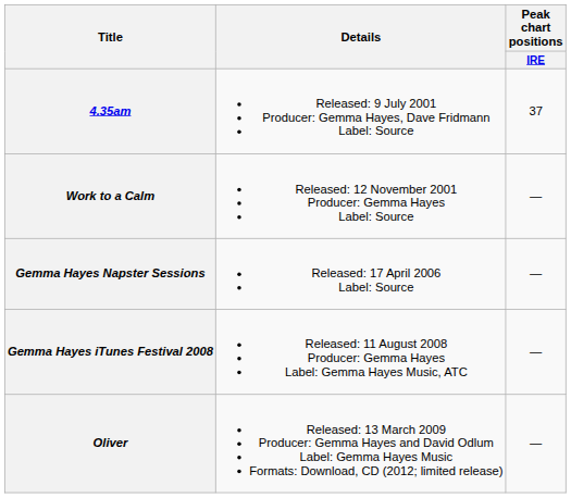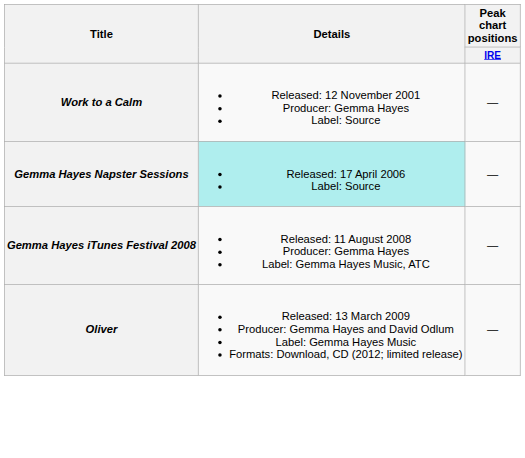- row: 4.35am | Released: 9 July 2001 Producer: Gemma Hayes, Dave Fridmann Label: Source | 37
Gemma Hayes Napster Sessions | Details: no background -> paleturquoise background
